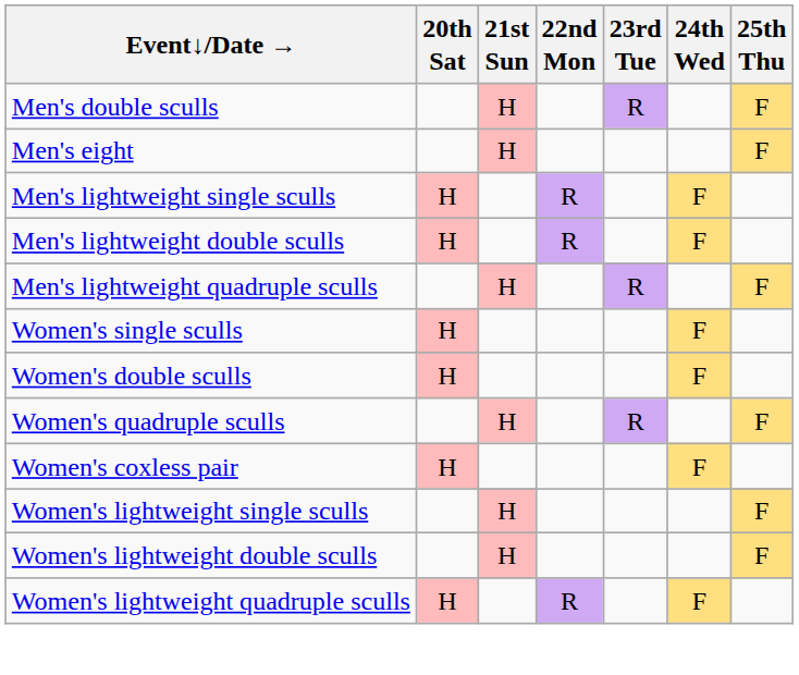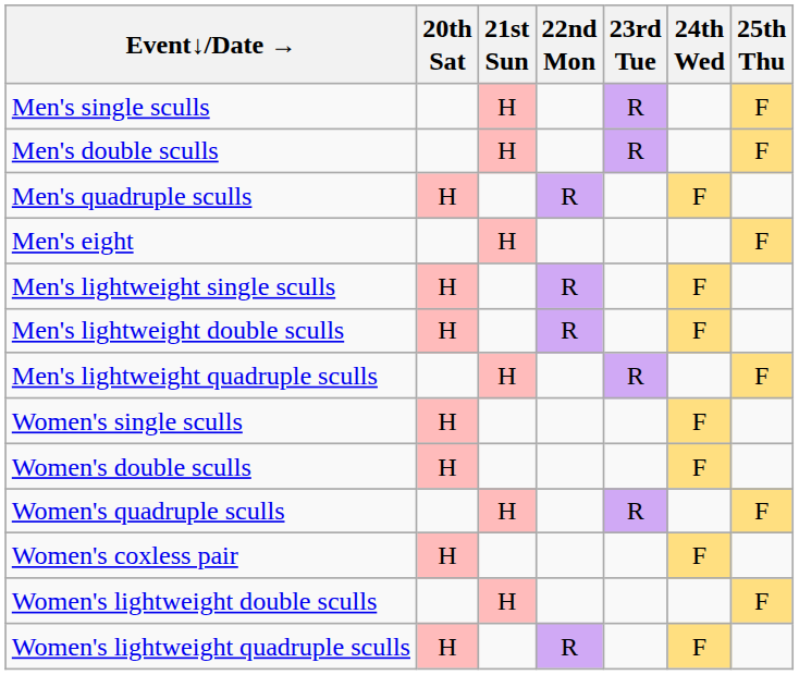+ row: Men's single sculls | H | R | F
+ row: Men's quadruple sculls | H | R | F
- row: Women's lightweight single sculls | H | F
